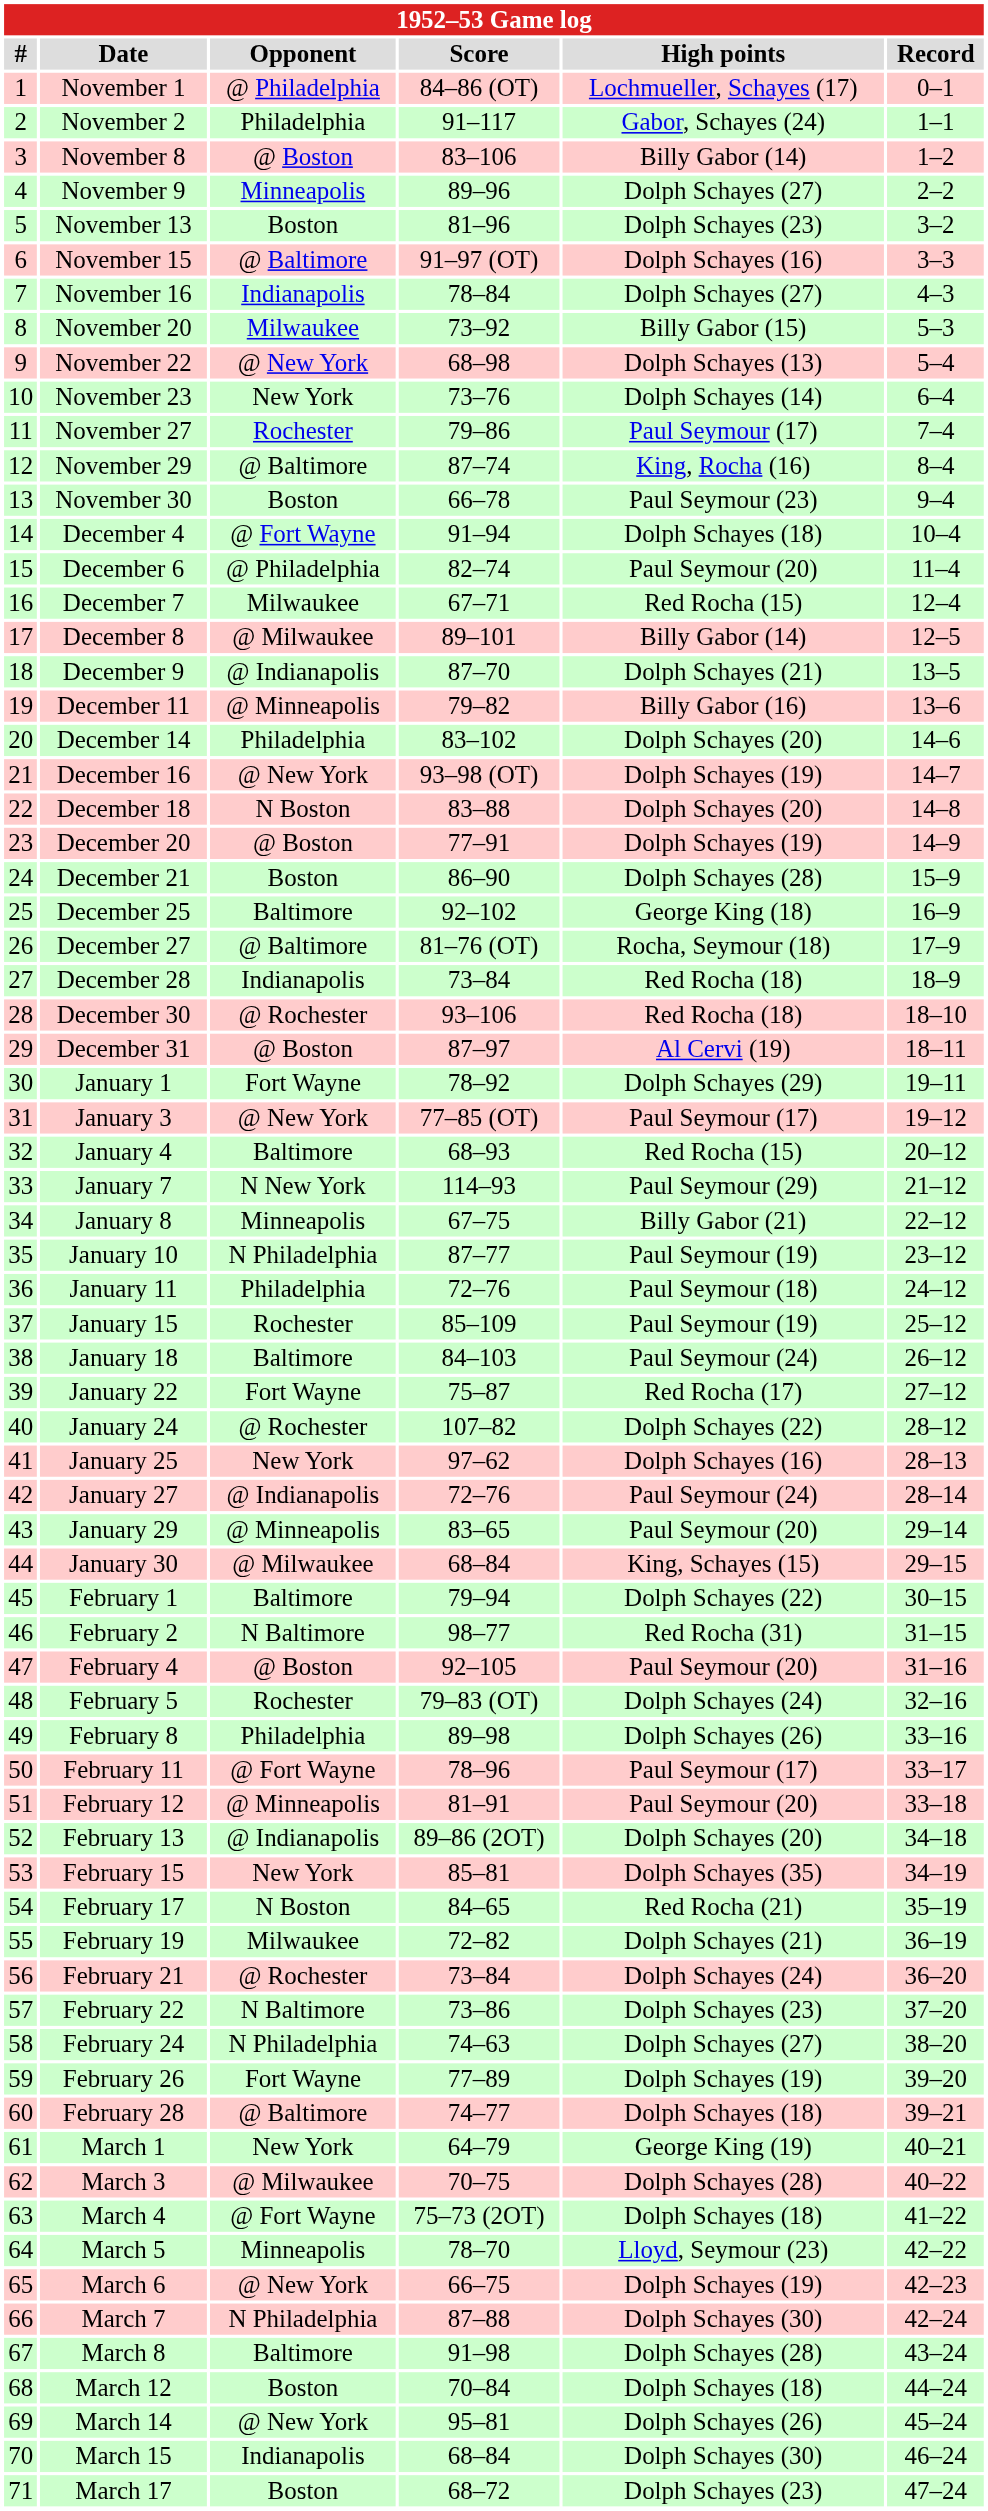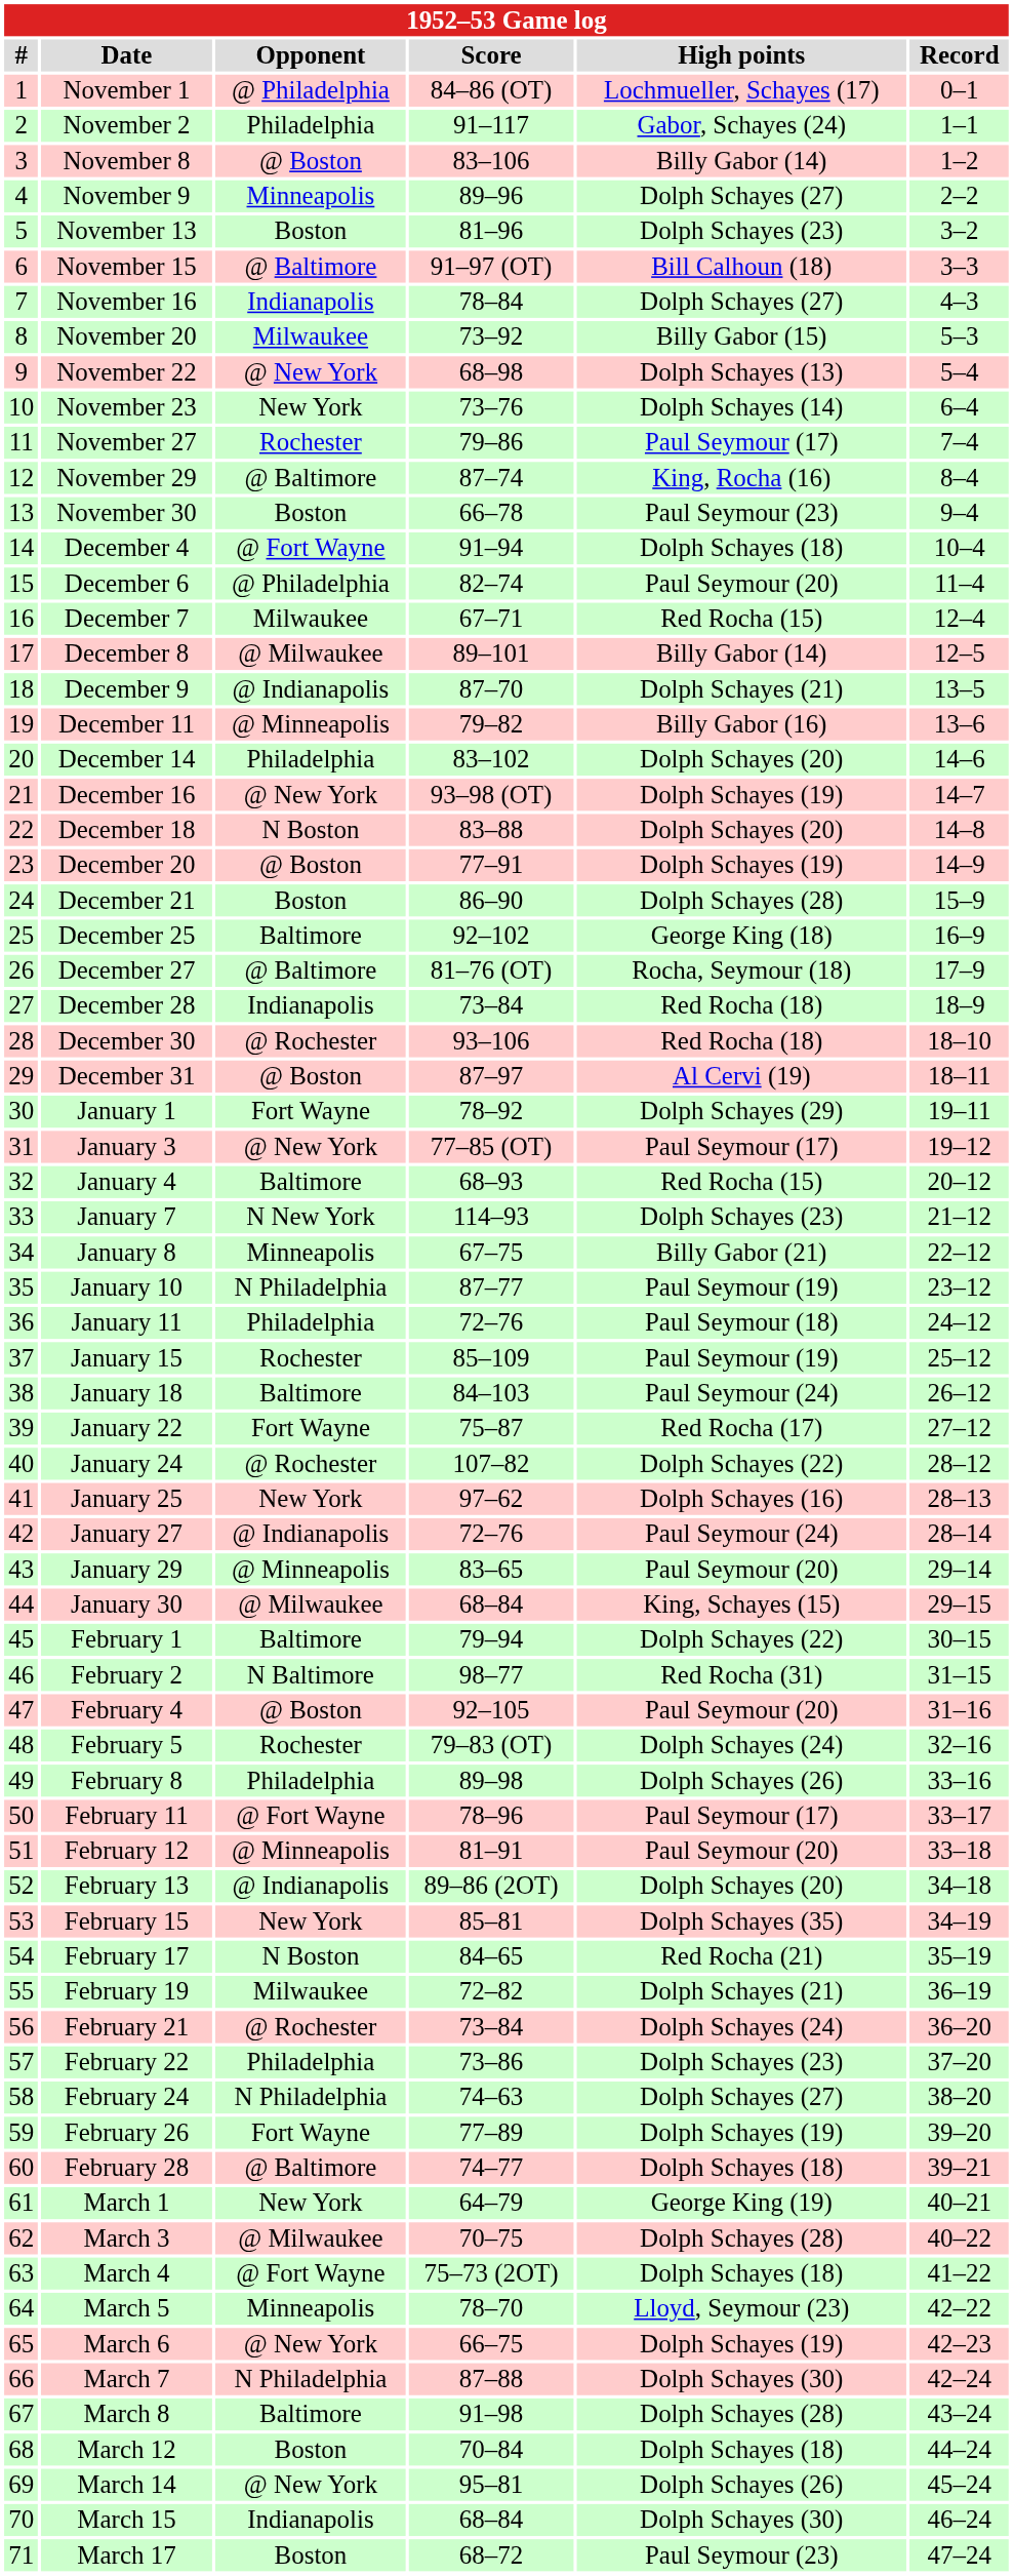November 15 | High points: Dolph Schayes (16) -> Bill Calhoun (18)
January 7 | High points: Paul Seymour (29) -> Dolph Schayes (23)
February 22 | Opponent: N Baltimore -> Philadelphia
March 17 | High points: Dolph Schayes (23) -> Paul Seymour (23)
